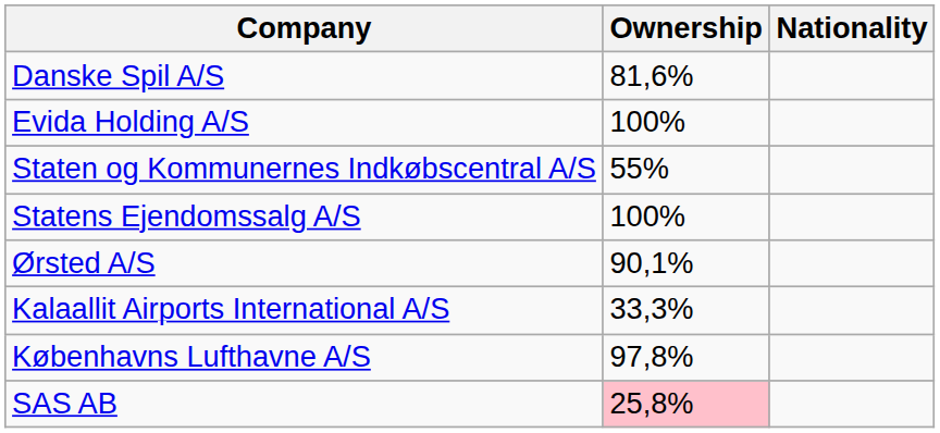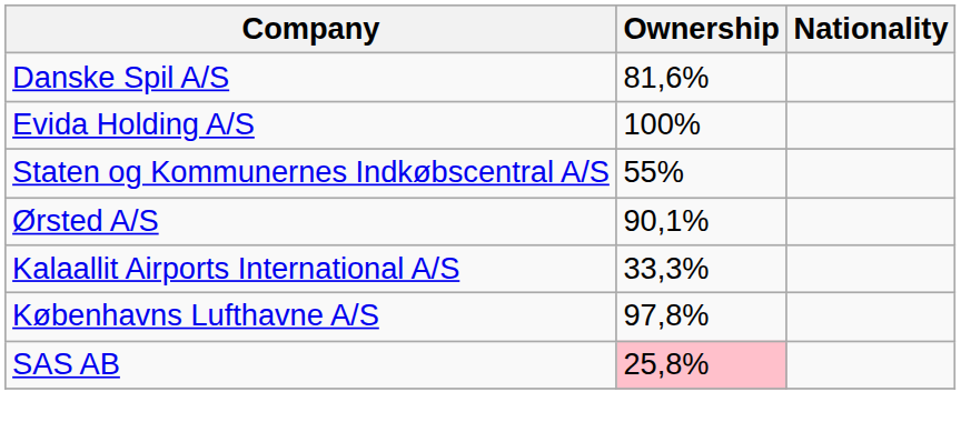- row: Statens Ejendomssalg A/S | 100%
